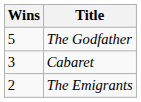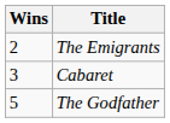rows swapped: The Godfather <-> The Emigrants
